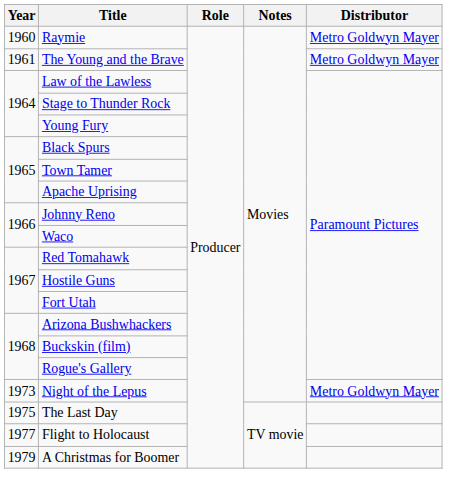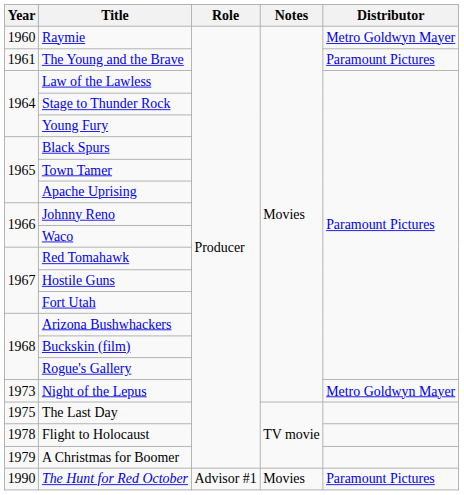The Young and the Brave | Distributor: Metro Goldwyn Mayer -> Paramount Pictures
Flight to Holocaust | Year: 1977 -> 1978
+ row: 1990 | The Hunt for Red October | Advisor #1 | Movies | Paramount Pictures
